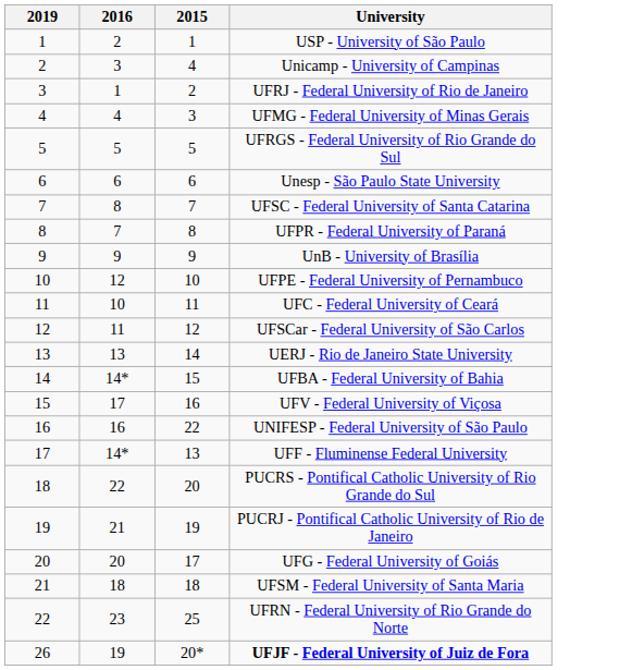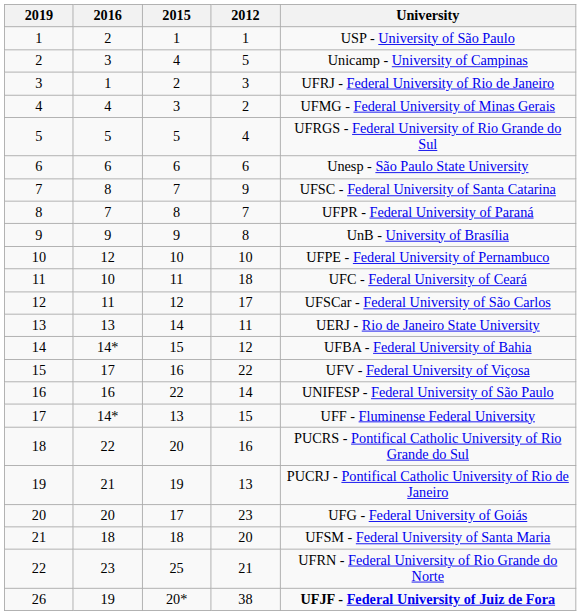+ column: 2012 | 1 | 5 | 3 | 2 | 4 | 6 | 9 | 7 | 8 | 10 | 18 | 17 | 11 | 12 | 22 | 14 | 15 | 16 | 13 | 23 | 20 | 21 | 38
